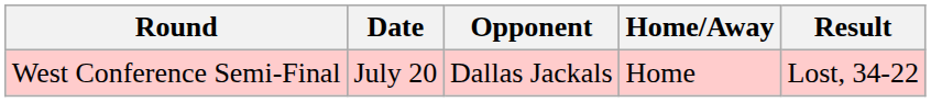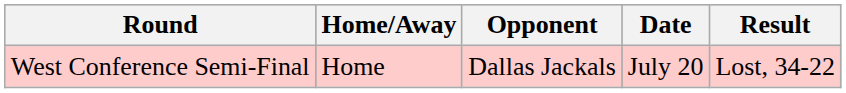columns swapped: Date <-> Home/Away
